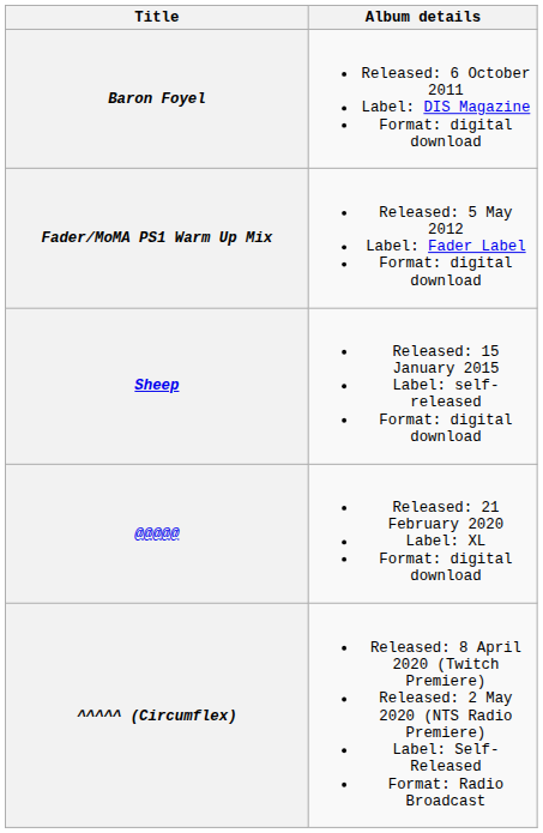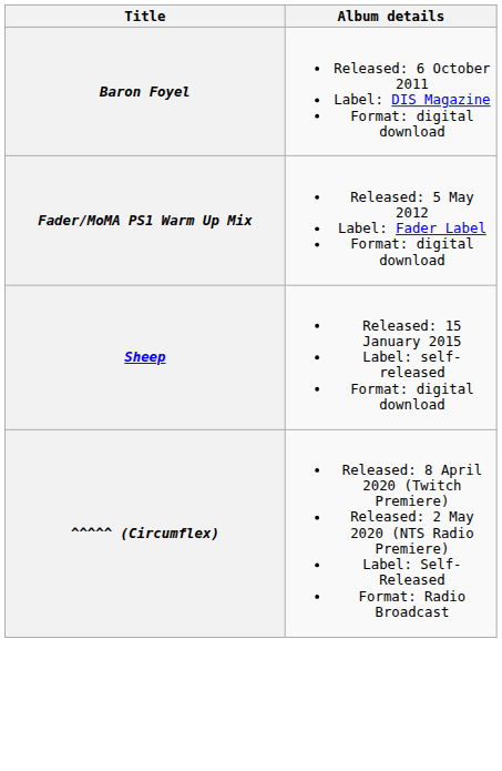- row: @@@@@ | Released: 21 February 2020 Label: XL Format: digital download
